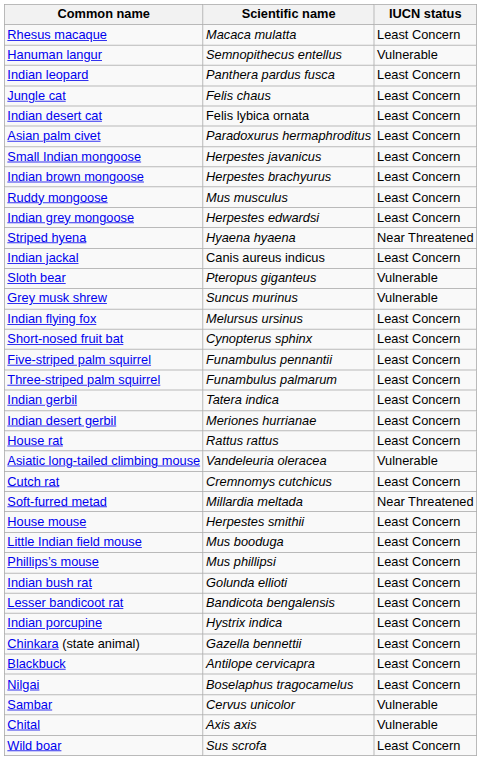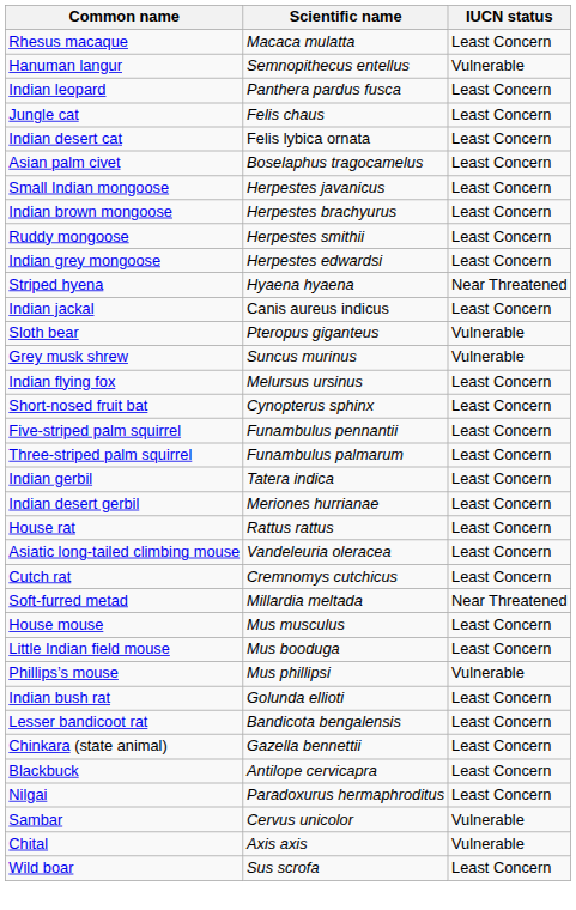Asian palm civet | Scientific name: Paradoxurus hermaphroditus -> Boselaphus tragocamelus
Ruddy mongoose | Scientific name: Mus musculus -> Herpestes smithii
Asiatic long-tailed climbing mouse | IUCN status: Vulnerable -> Least Concern
House mouse | Scientific name: Herpestes smithii -> Mus musculus
Phillips’s mouse | IUCN status: Least Concern -> Vulnerable
- row: Indian porcupine | Hystrix indica | Least Concern
Nilgai | Scientific name: Boselaphus tragocamelus -> Paradoxurus hermaphroditus
